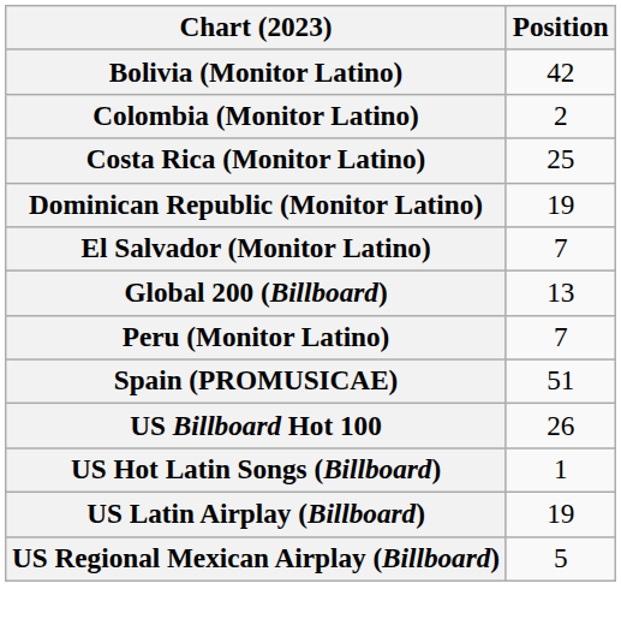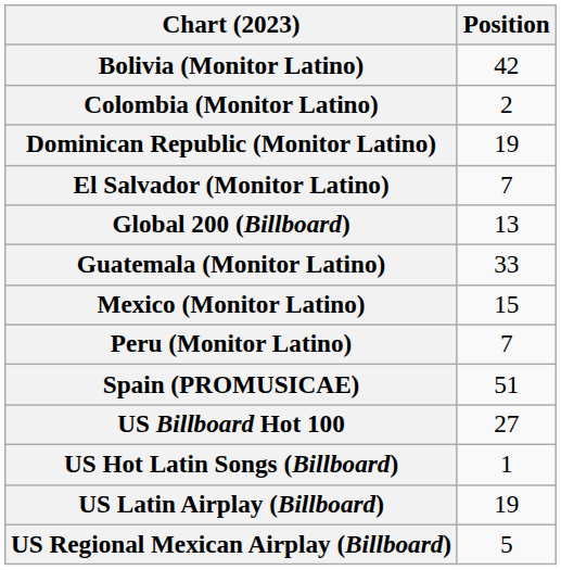- row: Costa Rica (Monitor Latino) | 25
+ row: Guatemala (Monitor Latino) | 33
+ row: Mexico (Monitor Latino) | 15
US Billboard Hot 100 | Position: 26 -> 27
